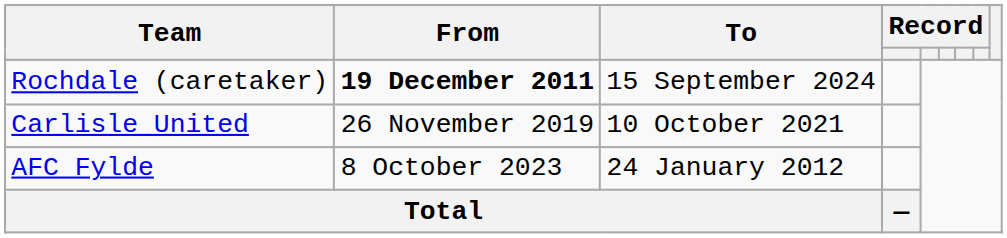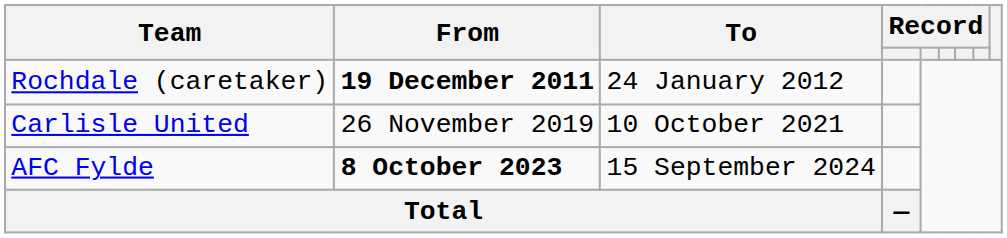Rochdale (caretaker) | To: 15 September 2024 -> 24 January 2012
AFC Fylde | From: normal -> bold
AFC Fylde | To: 24 January 2012 -> 15 September 2024
